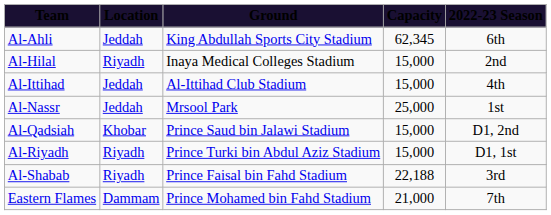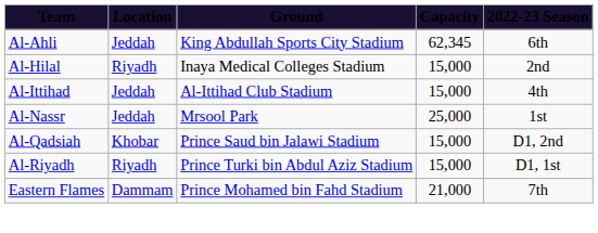- row: Al-Shabab | Riyadh | Prince Faisal bin Fahd Stadium | 22,188 | 3rd
